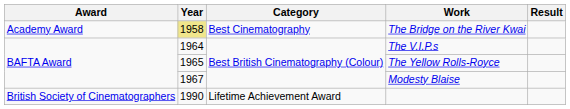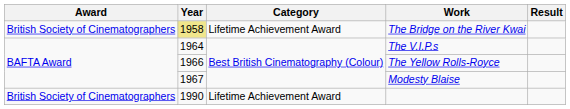The Bridge on the River Kwai | Award: Academy Award -> British Society of Cinematographers
The Bridge on the River Kwai | Category: Best Cinematography -> Lifetime Achievement Award
The Yellow Rolls-Royce | Year: 1965 -> 1966
